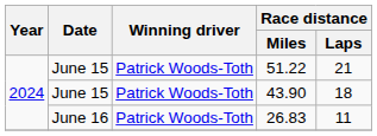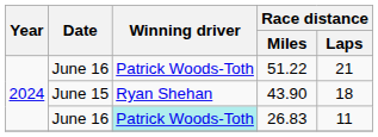51.22 | Date: June 15 -> June 16
43.90 | Winning driver: Patrick Woods-Toth -> Ryan Shehan
26.83 | Winning driver: no background -> paleturquoise background
